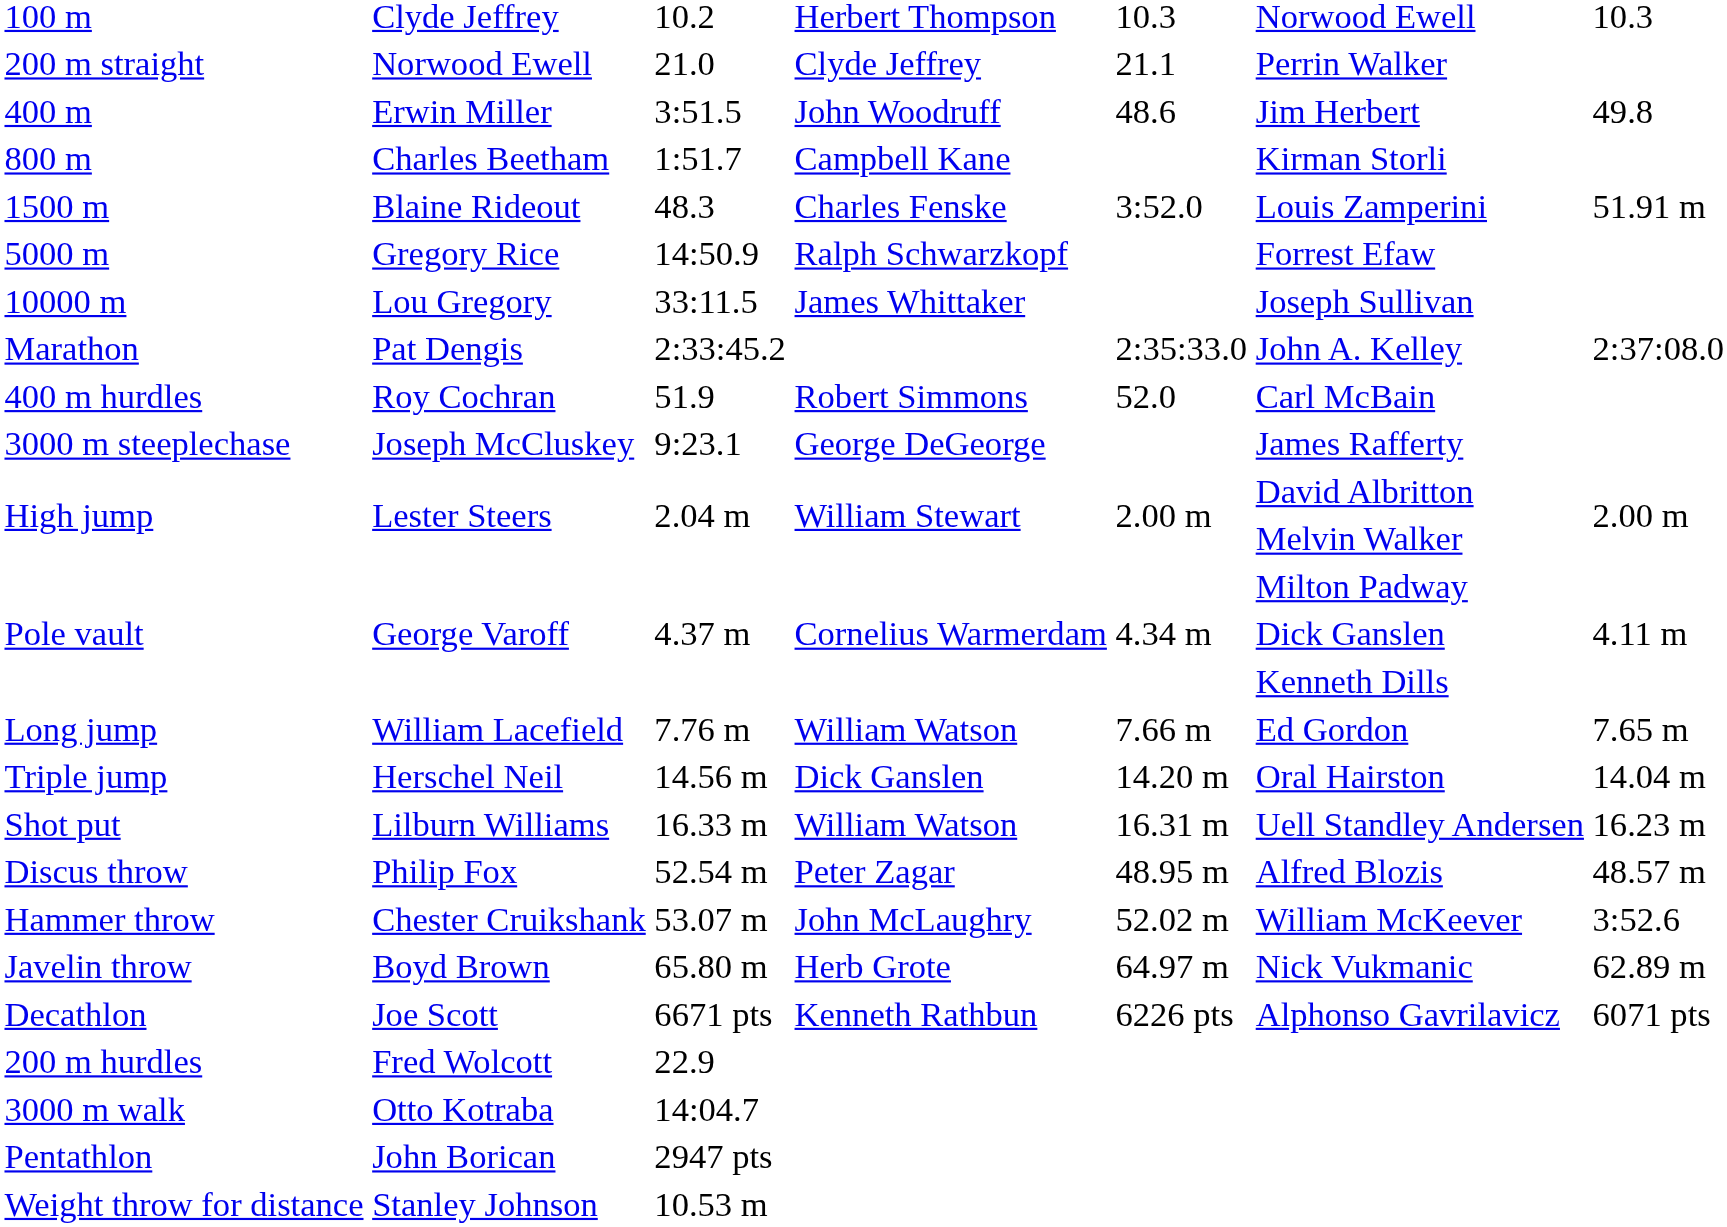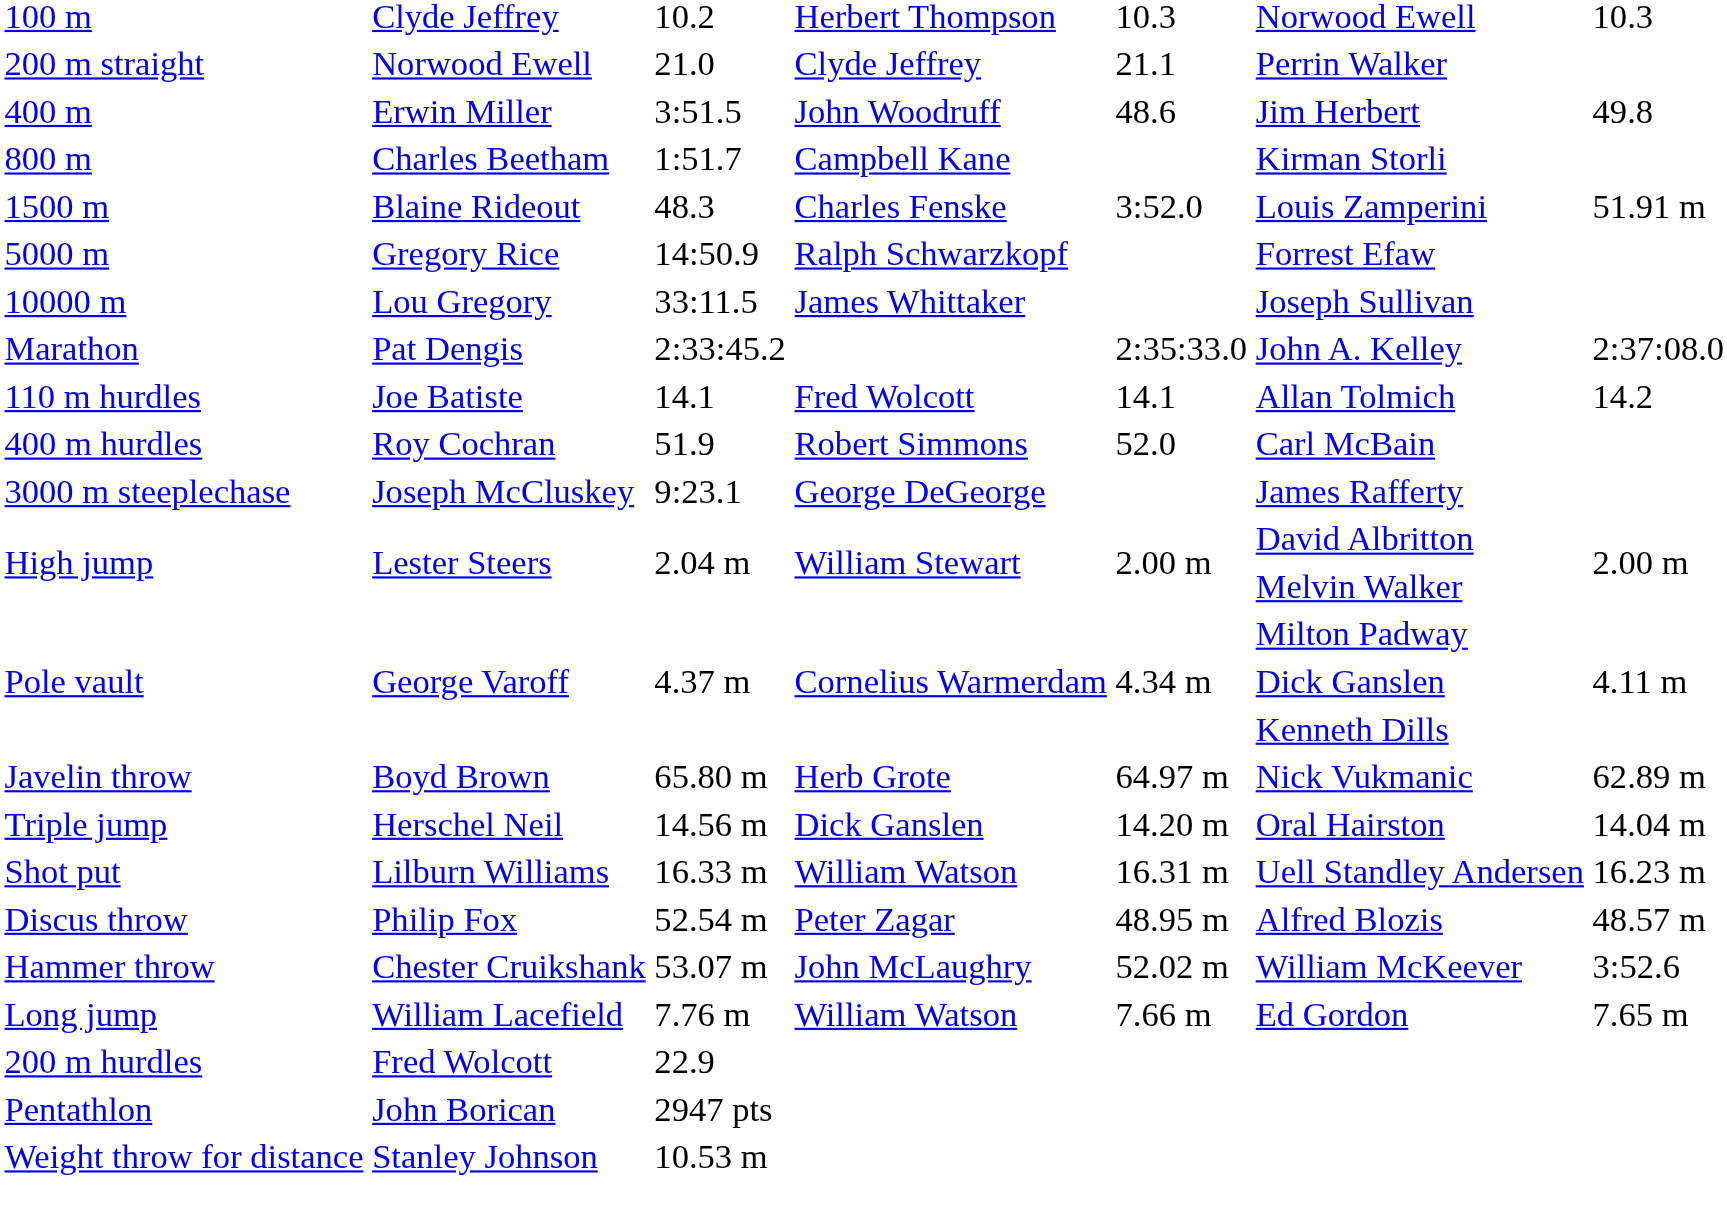+ row: 110 m hurdles | Joe Batiste | 14.1 | Fred Wolcott | 14.1 | Allan Tolmich | 14.2
rows swapped: Long jump <-> Javelin throw
- row: Decathlon | Joe Scott | 6671 pts | Kenneth Rathbun | 6226 pts | Alphonso Gavrilavicz | 6071 pts
- row: 3000 m walk | Otto Kotraba | 14:04.7
